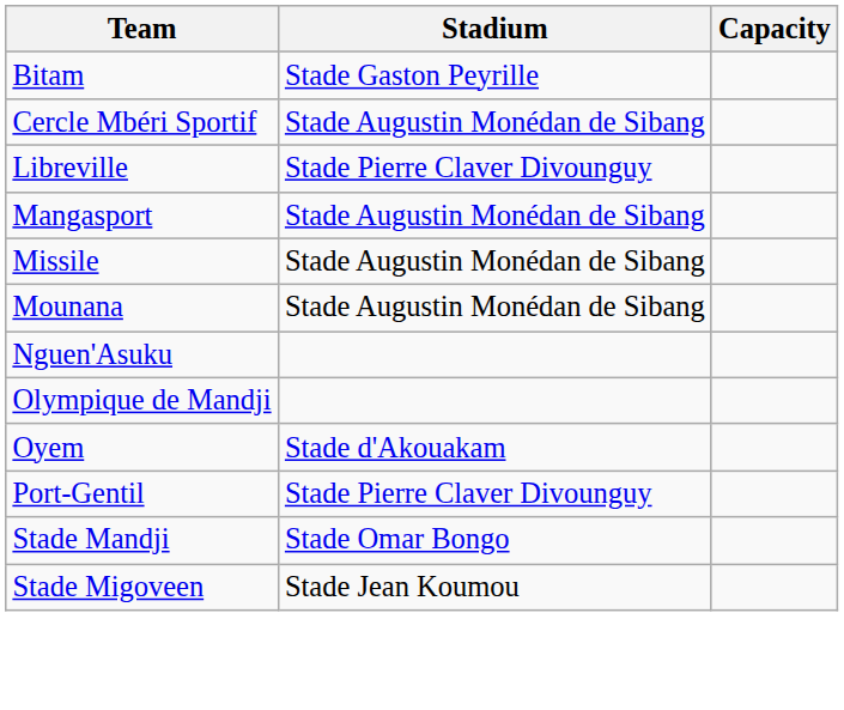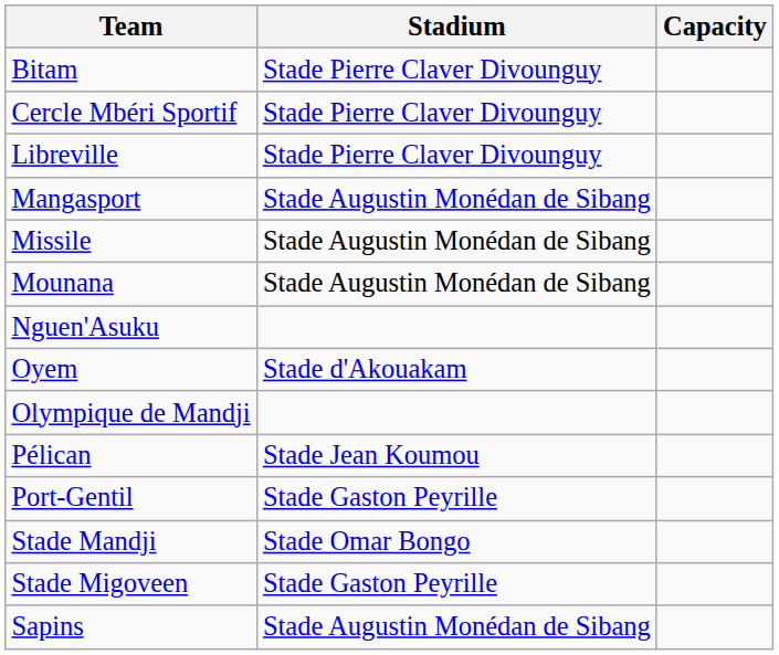Bitam | Stadium: Stade Gaston Peyrille -> Stade Pierre Claver Divounguy
Cercle Mbéri Sportif | Stadium: Stade Augustin Monédan de Sibang -> Stade Pierre Claver Divounguy
rows swapped: Olympique de Mandji <-> Oyem
+ row: Pélican | Stade Jean Koumou
Port-Gentil | Stadium: Stade Pierre Claver Divounguy -> Stade Gaston Peyrille
Stade Migoveen | Stadium: Stade Jean Koumou -> Stade Gaston Peyrille
+ row: Sapins | Stade Augustin Monédan de Sibang
